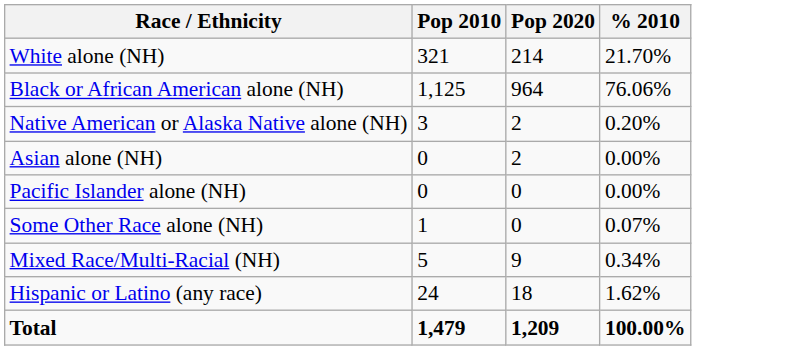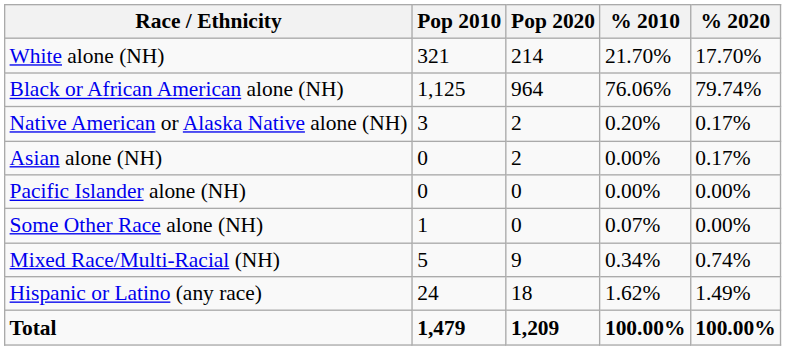+ column: % 2020 | 17.70% | 79.74% | 0.17% | 0.17% | 0.00% | 0.00% | 0.74% | 1.49% | 100.00%
